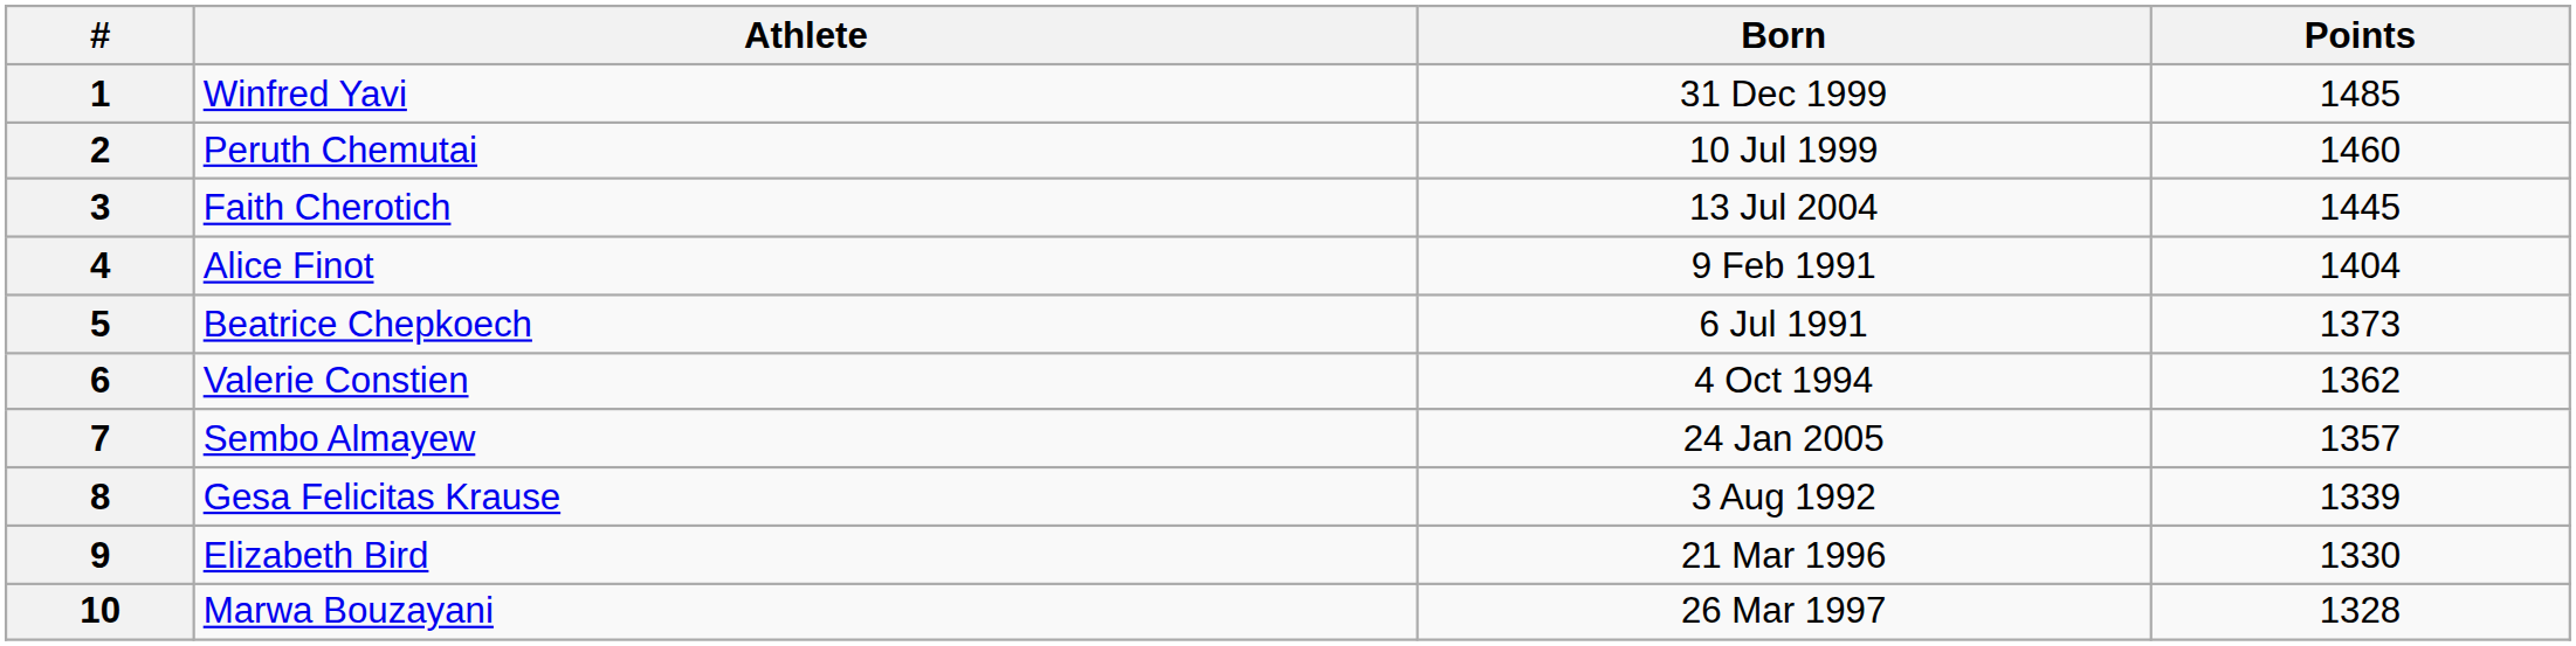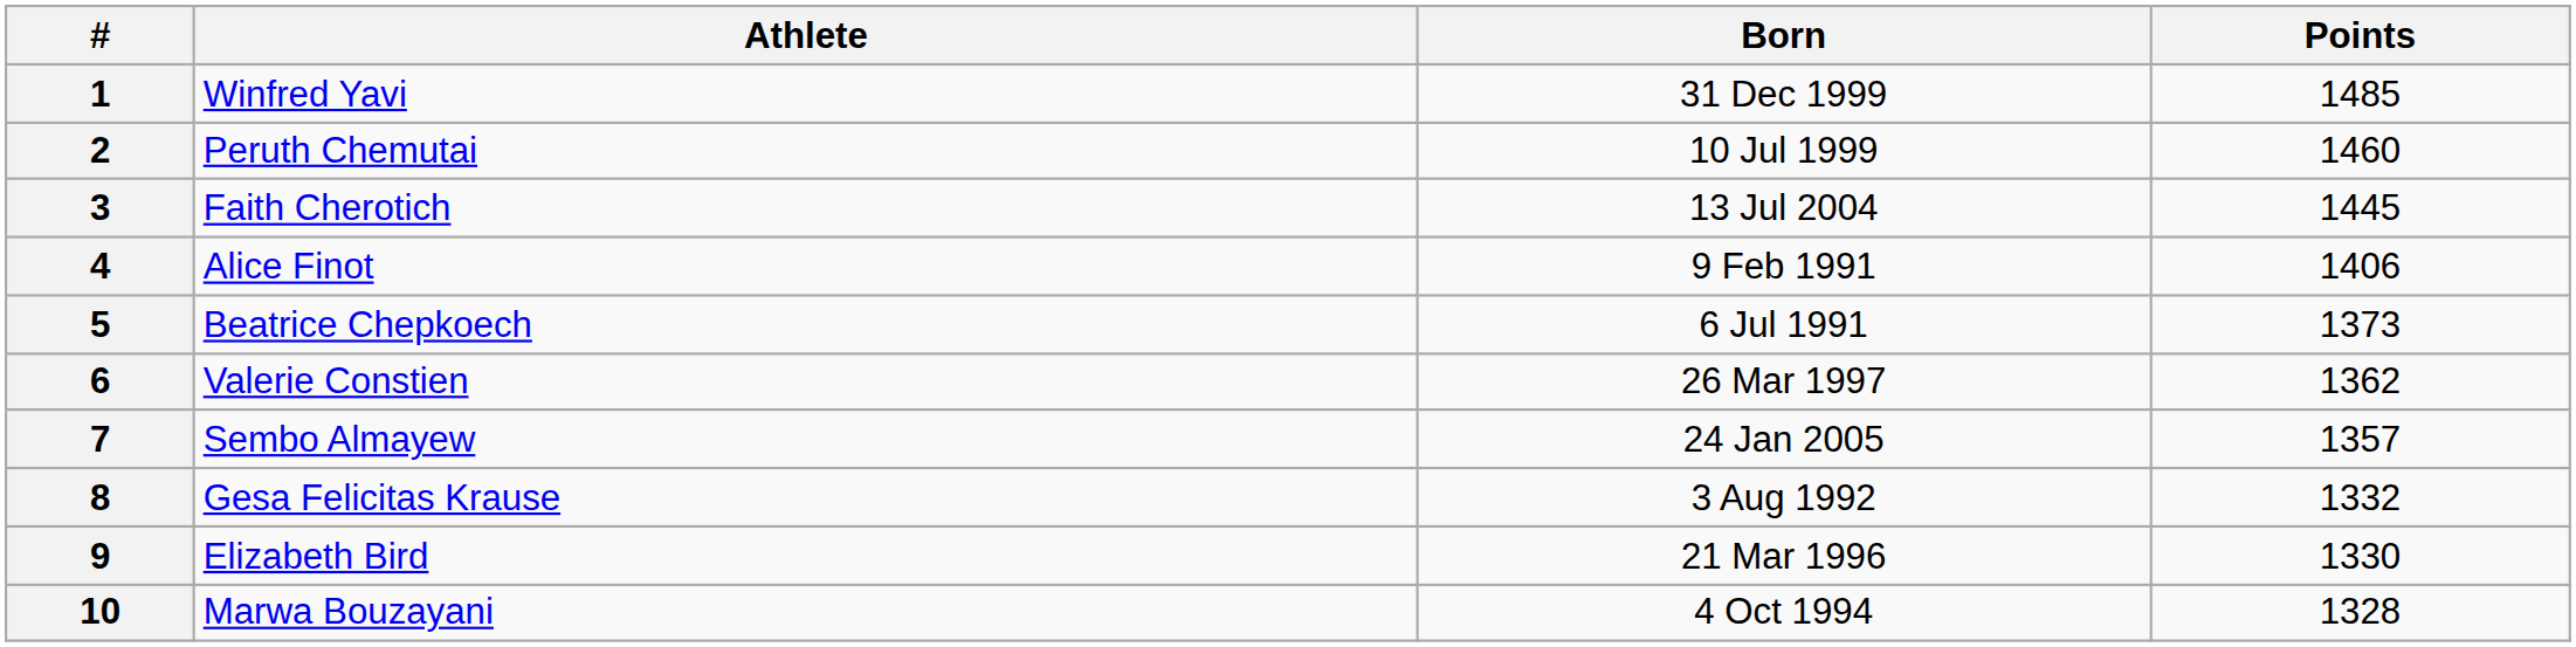4 | Points: 1404 -> 1406
6 | Born: 4 Oct 1994 -> 26 Mar 1997
8 | Points: 1339 -> 1332
10 | Born: 26 Mar 1997 -> 4 Oct 1994
